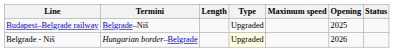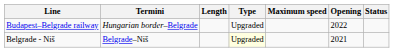Budapest–Belgrade railway | Termini: Belgrade–Niš -> Hungarian border–Belgrade
Budapest–Belgrade railway | Opening: 2025 -> 2022
Belgrade - Niš | Termini: Hungarian border–Belgrade -> Belgrade–Niš
Belgrade - Niš | Opening: 2026 -> 2021
